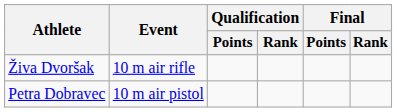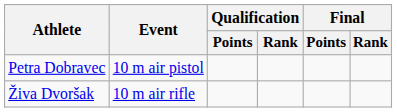rows swapped: Petra Dobravec <-> Živa Dvoršak
